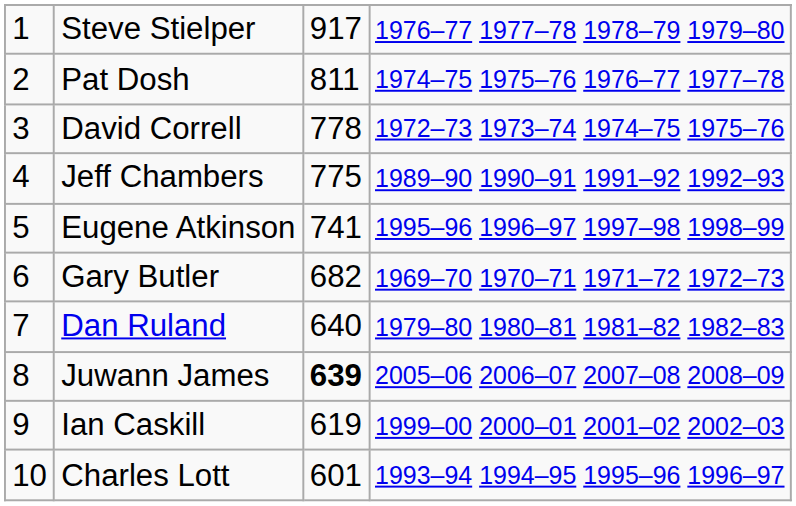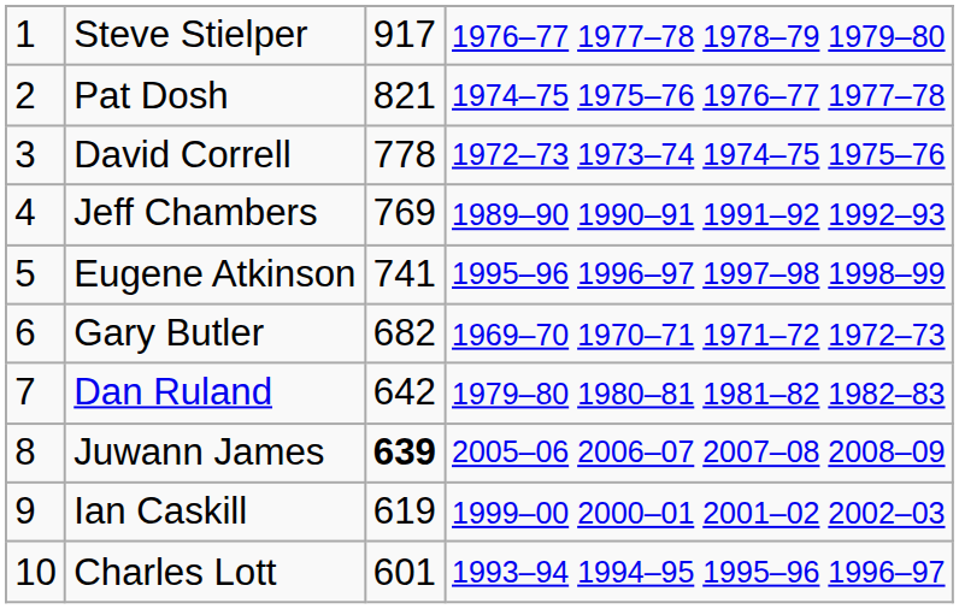Pat Dosh | column 3: 811 -> 821
Jeff Chambers | column 3: 775 -> 769
Dan Ruland | column 3: 640 -> 642
